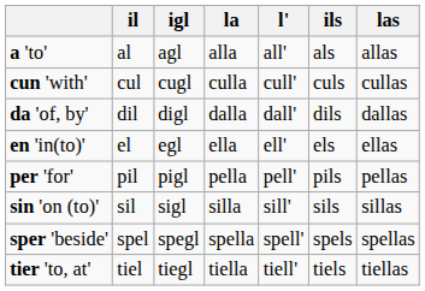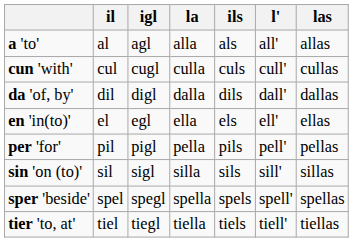columns swapped: l' <-> ils
